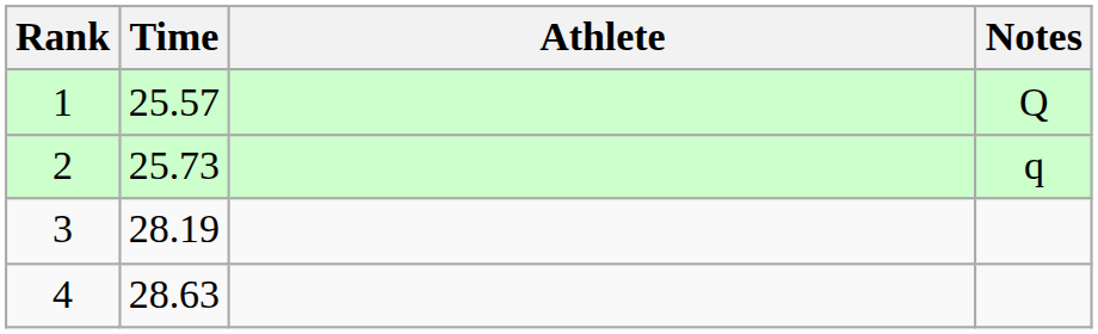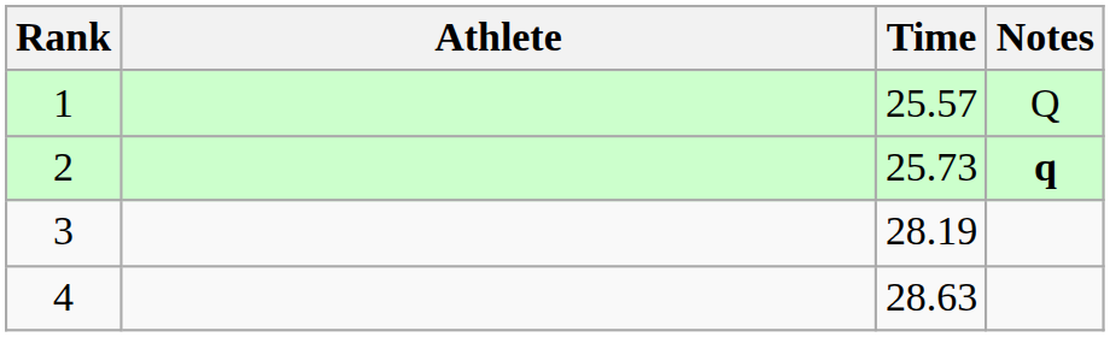columns swapped: Athlete <-> Time
2 | Notes: normal -> bold
